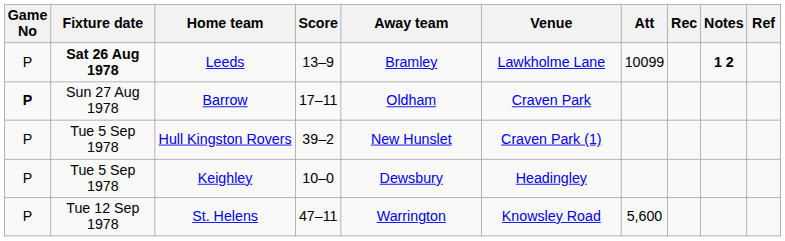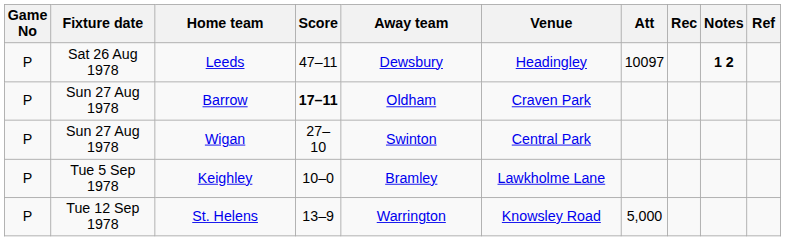Leeds | Fixture date: bold -> normal
Leeds | Score: 13–9 -> 47–11
Leeds | Away team: Bramley -> Dewsbury
Leeds | Venue: Lawkholme Lane -> Headingley
Leeds | Att: 10099 -> 10097
Barrow | Game No: bold -> normal
Barrow | Score: normal -> bold
+ row: P | Sun 27 Aug 1978 | Wigan | 27–10 | Swinton | Central Park
- row: P | Tue 5 Sep 1978 | Hull Kingston Rovers | 39–2 | New Hunslet | Craven Park (1)
Keighley | Away team: Dewsbury -> Bramley
Keighley | Venue: Headingley -> Lawkholme Lane
St. Helens | Score: 47–11 -> 13–9
St. Helens | Att: 5,600 -> 5,000
